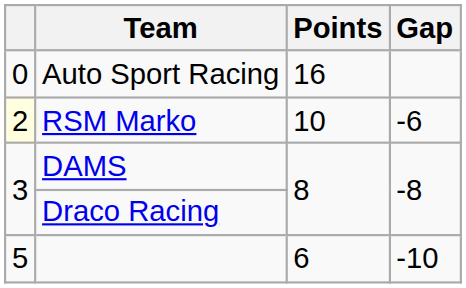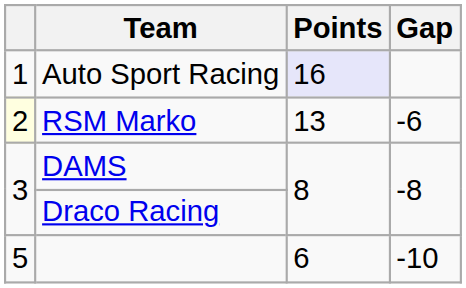Auto Sport Racing | column 1: 0 -> 1
Auto Sport Racing | Points: no background -> lavender background
RSM Marko | Points: 10 -> 13
